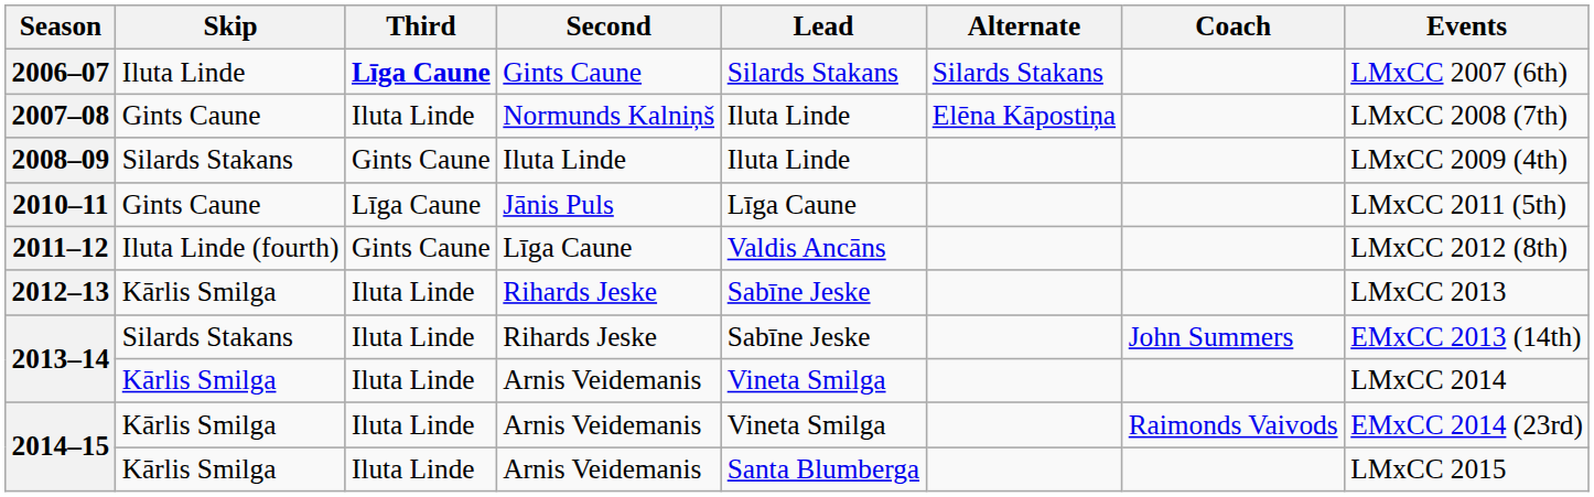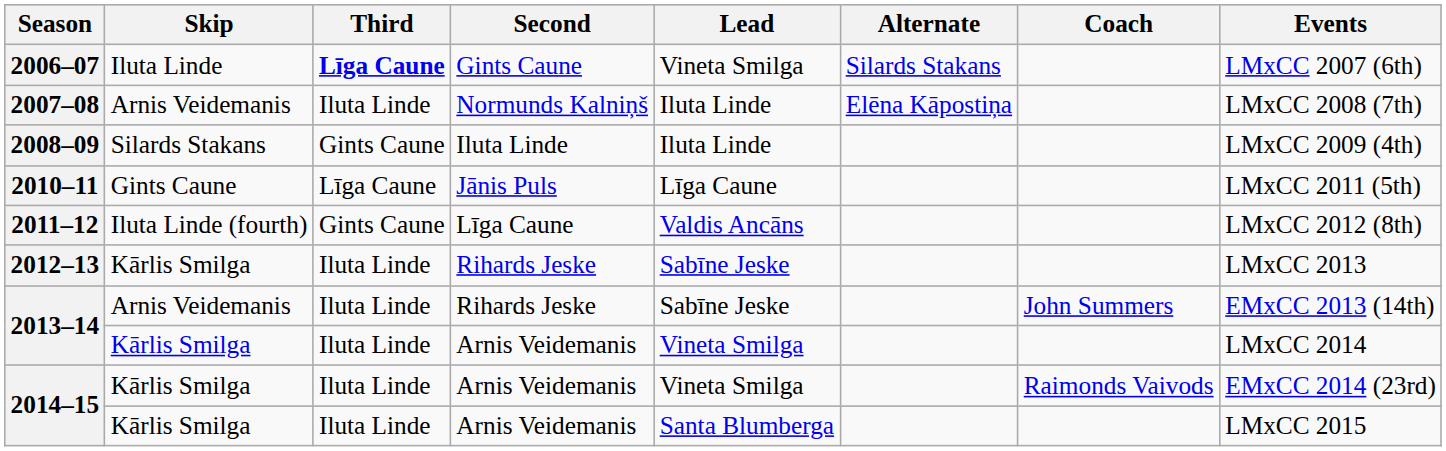2006–07 | Lead: Silards Stakans -> Vineta Smilga
2007–08 | Skip: Gints Caune -> Arnis Veidemanis
2013–14 / Rihards Jeske | Skip: Silards Stakans -> Arnis Veidemanis
